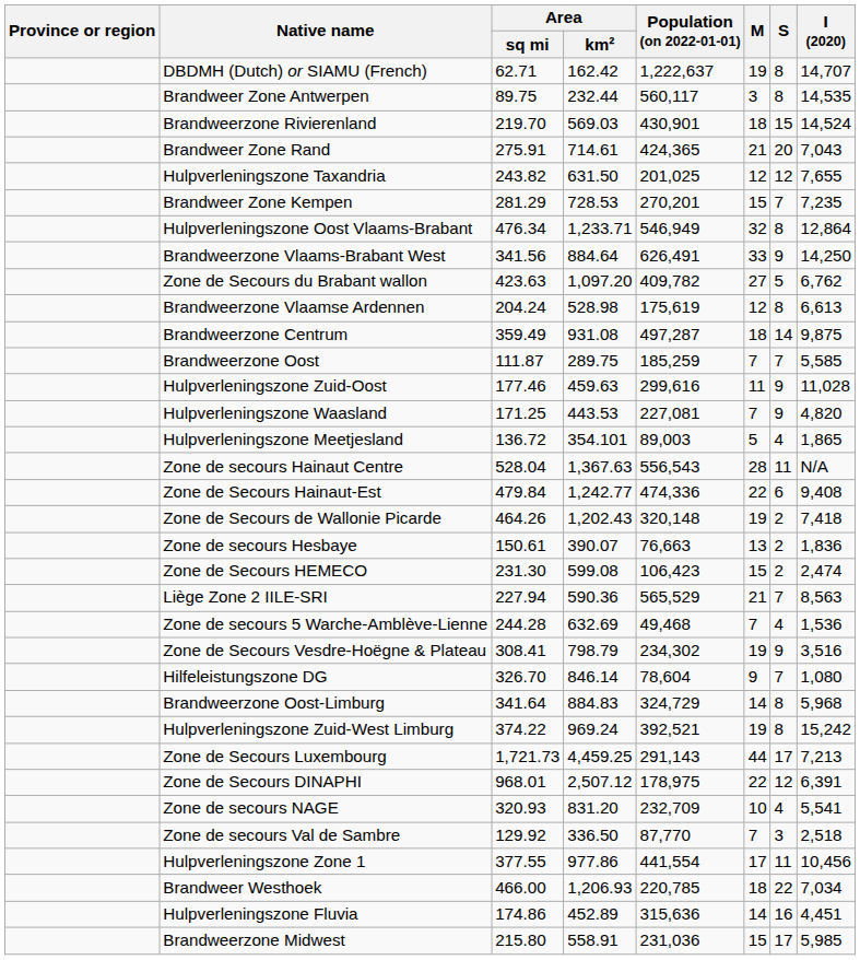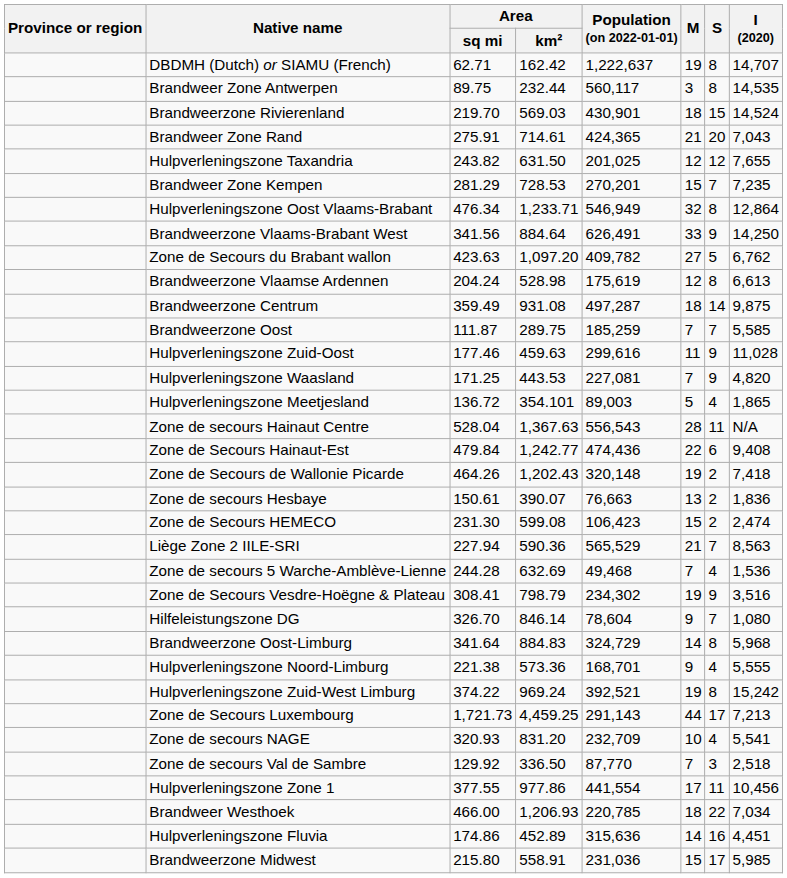Zone de Secours Hainaut-Est | Population (on 2022-01-01): 474,336 -> 474,436
+ row: Hulpverleningszone Noord-Limburg | 221.38 | 573.36 | 168,701 | 9 | 4 | 5,555
- row: Zone de Secours DINAPHI | 968.01 | 2,507.12 | 178,975 | 22 | 12 | 6,391
